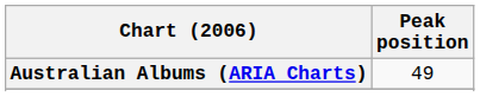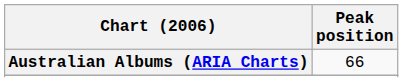Australian Albums (ARIA Charts) | Peak position: 49 -> 66
